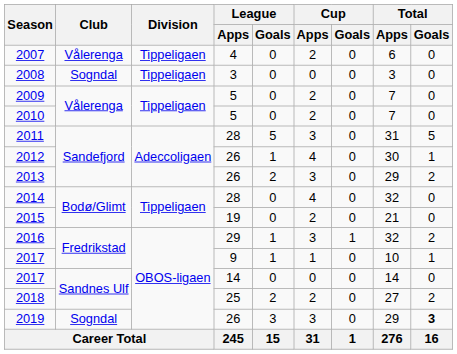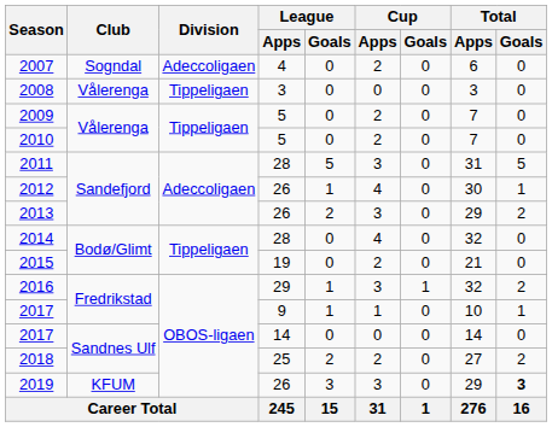2007 | Club: Vålerenga -> Sogndal
2007 | Division: Tippeligaen -> Adeccoligaen
2008 | Club: Sogndal -> Vålerenga
2019 | Club: Sogndal -> KFUM
